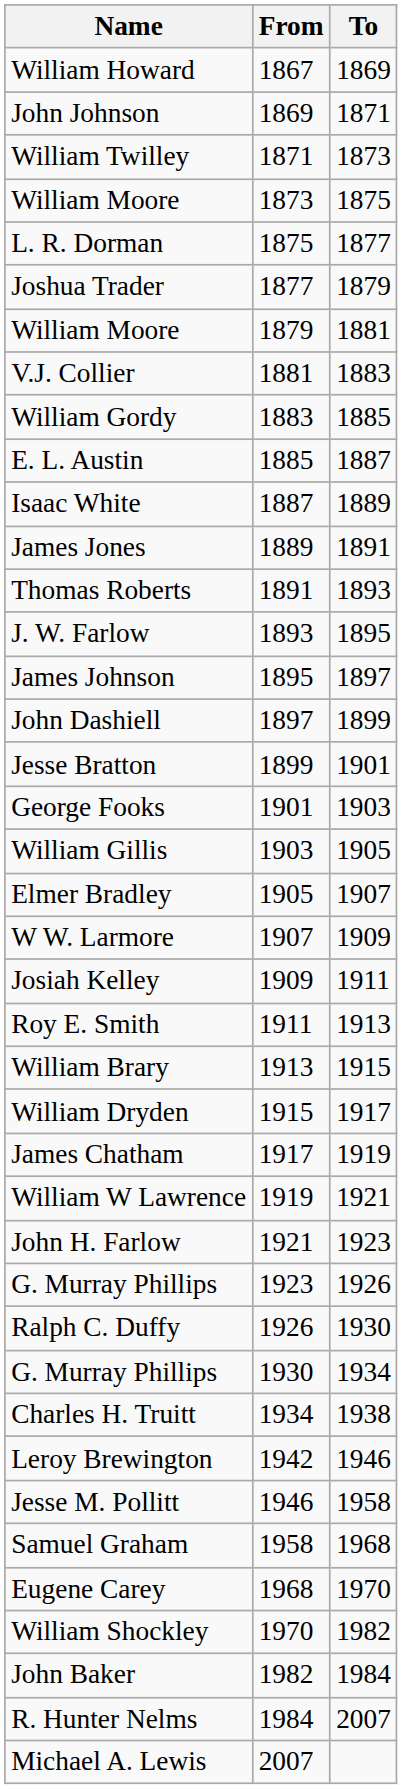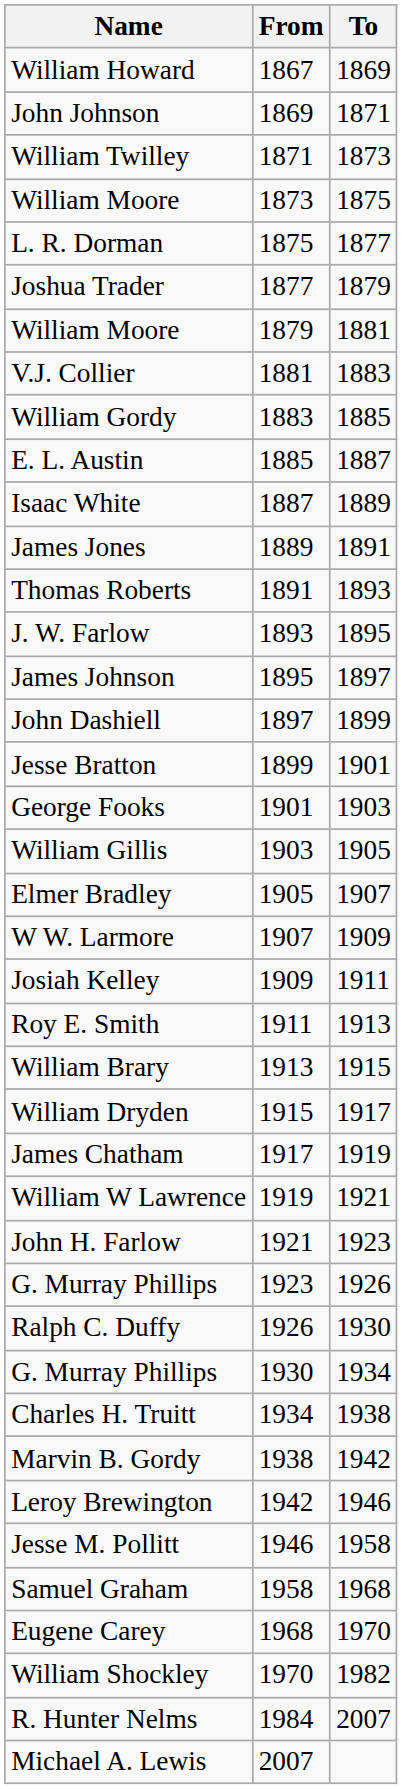+ row: Marvin B. Gordy | 1938 | 1942
- row: John Baker | 1982 | 1984
